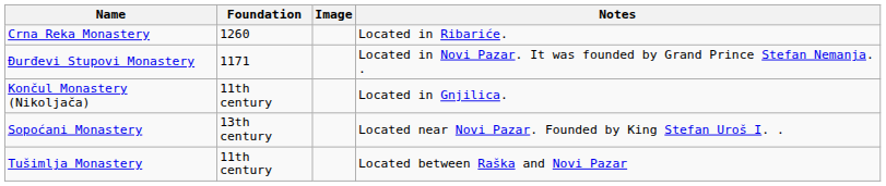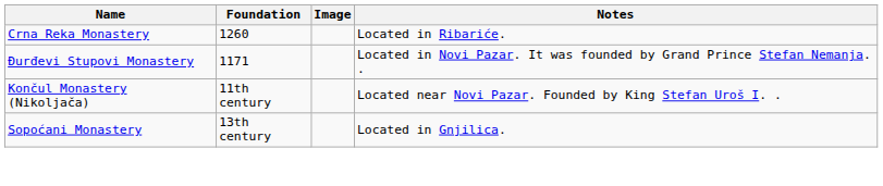Končul Monastery (Nikoljača) | Notes: Located in Gnjilica. -> Located near Novi Pazar. Founded by King Stefan Uroš I. .
Sopoćani Monastery | Notes: Located near Novi Pazar. Founded by King Stefan Uroš I. . -> Located in Gnjilica.
- row: Tušimlja Monastery | 11th century | Located between Raška and Novi Pazar
